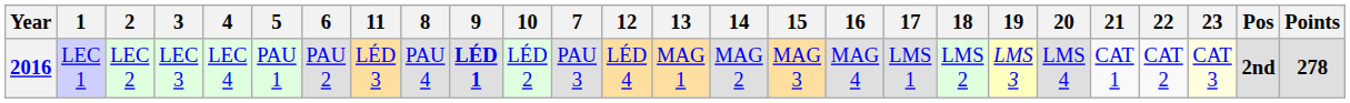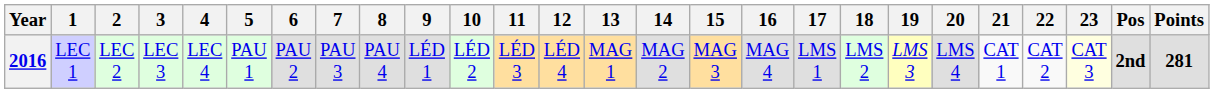columns swapped: 7 <-> 11
2016 | 9: bold -> normal
2016 | Points: 278 -> 281
